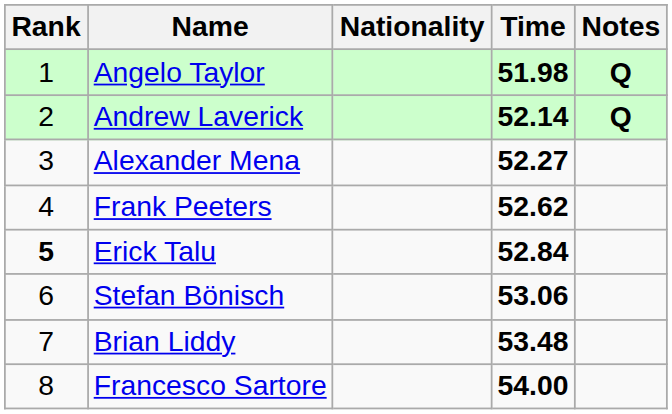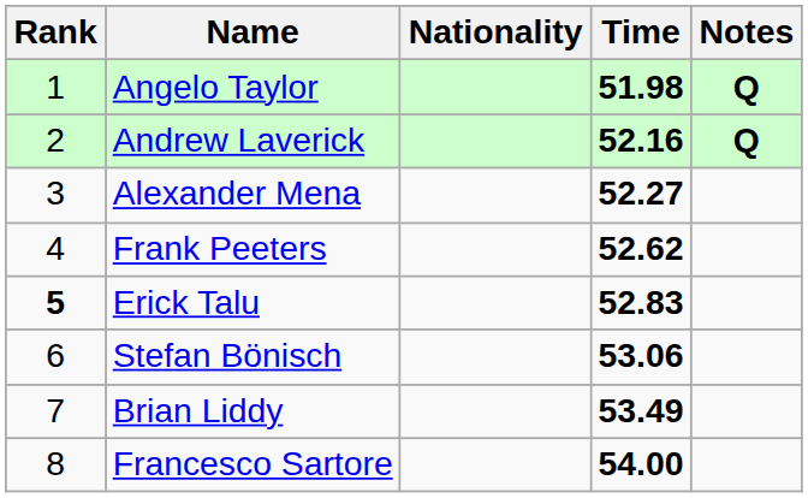Andrew Laverick | Time: 52.14 -> 52.16
Erick Talu | Time: 52.84 -> 52.83
Brian Liddy | Time: 53.48 -> 53.49
